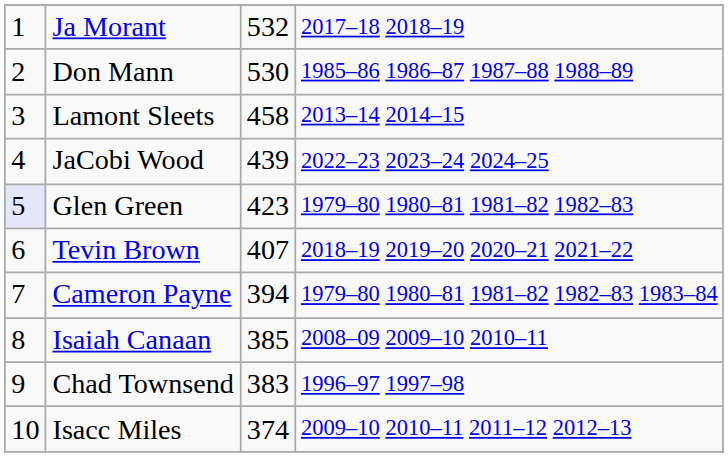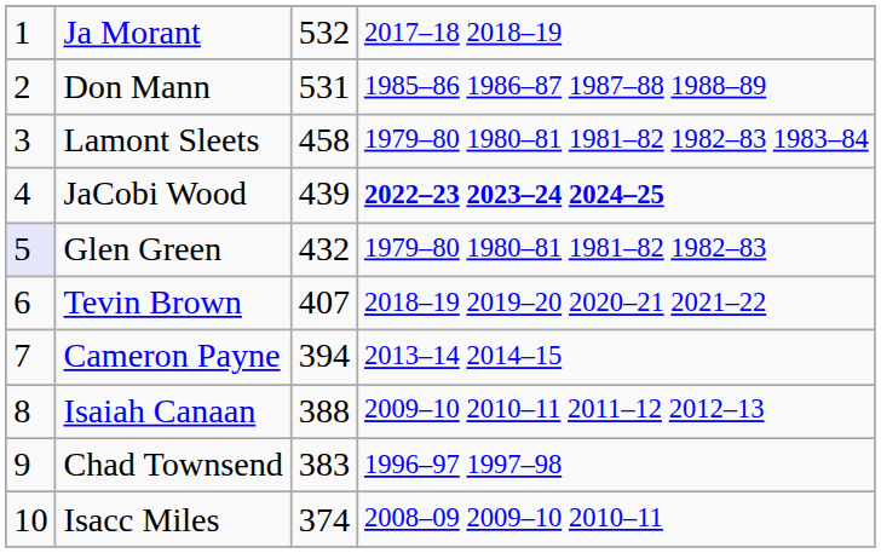Don Mann | column 3: 530 -> 531
Lamont Sleets | column 4: 2013–14 2014–15 -> 1979–80 1980–81 1981–82 1982–83 1983–84
JaCobi Wood | column 4: normal -> bold
Glen Green | column 3: 423 -> 432
Cameron Payne | column 4: 1979–80 1980–81 1981–82 1982–83 1983–84 -> 2013–14 2014–15
Isaiah Canaan | column 3: 385 -> 388
Isaiah Canaan | column 4: 2008–09 2009–10 2010–11 -> 2009–10 2010–11 2011–12 2012–13
Isacc Miles | column 4: 2009–10 2010–11 2011–12 2012–13 -> 2008–09 2009–10 2010–11
